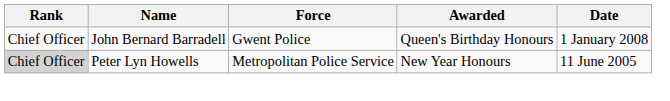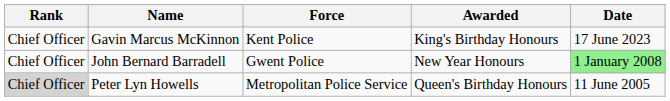+ row: Chief Officer | Gavin Marcus McKinnon | Kent Police | King's Birthday Honours | 17 June 2023
John Bernard Barradell | Awarded: Queen's Birthday Honours -> New Year Honours
John Bernard Barradell | Date: no background -> lightgreen background
Peter Lyn Howells | Awarded: New Year Honours -> Queen's Birthday Honours
